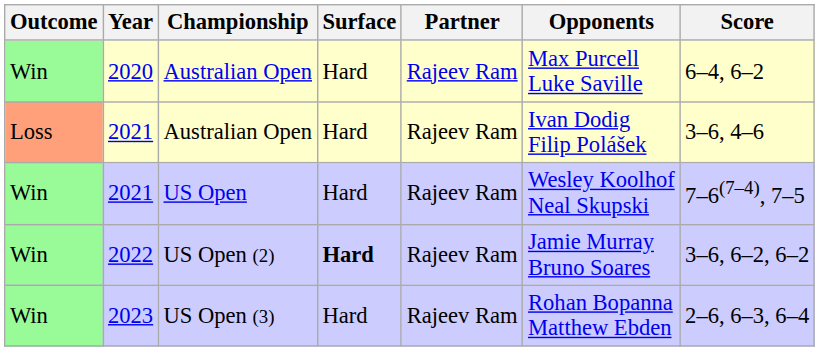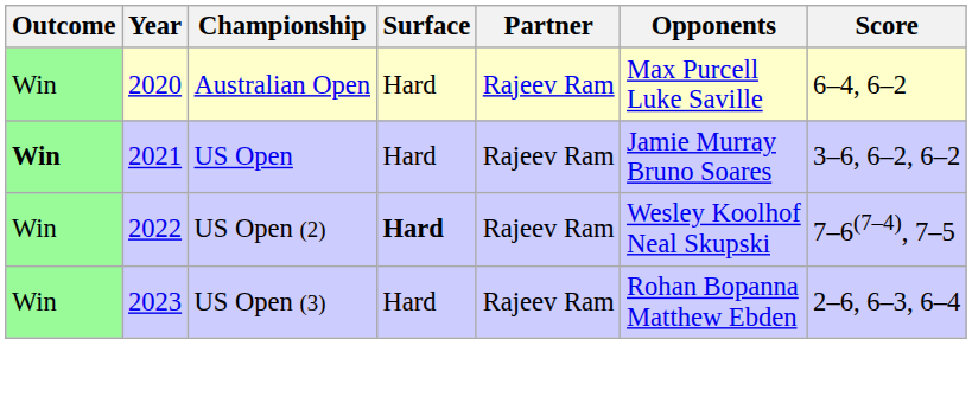- row: Loss | 2021 | Australian Open | Hard | Rajeev Ram | Ivan Dodig Filip Polášek | 3–6, 4–6
2021 / US Open | Outcome: normal -> bold
2021 / US Open | Opponents: Wesley Koolhof Neal Skupski -> Jamie Murray Bruno Soares
2021 / US Open | Score: 7–6(7–4), 7–5 -> 3–6, 6–2, 6–2
2022 | Opponents: Jamie Murray Bruno Soares -> Wesley Koolhof Neal Skupski
2022 | Score: 3–6, 6–2, 6–2 -> 7–6(7–4), 7–5
